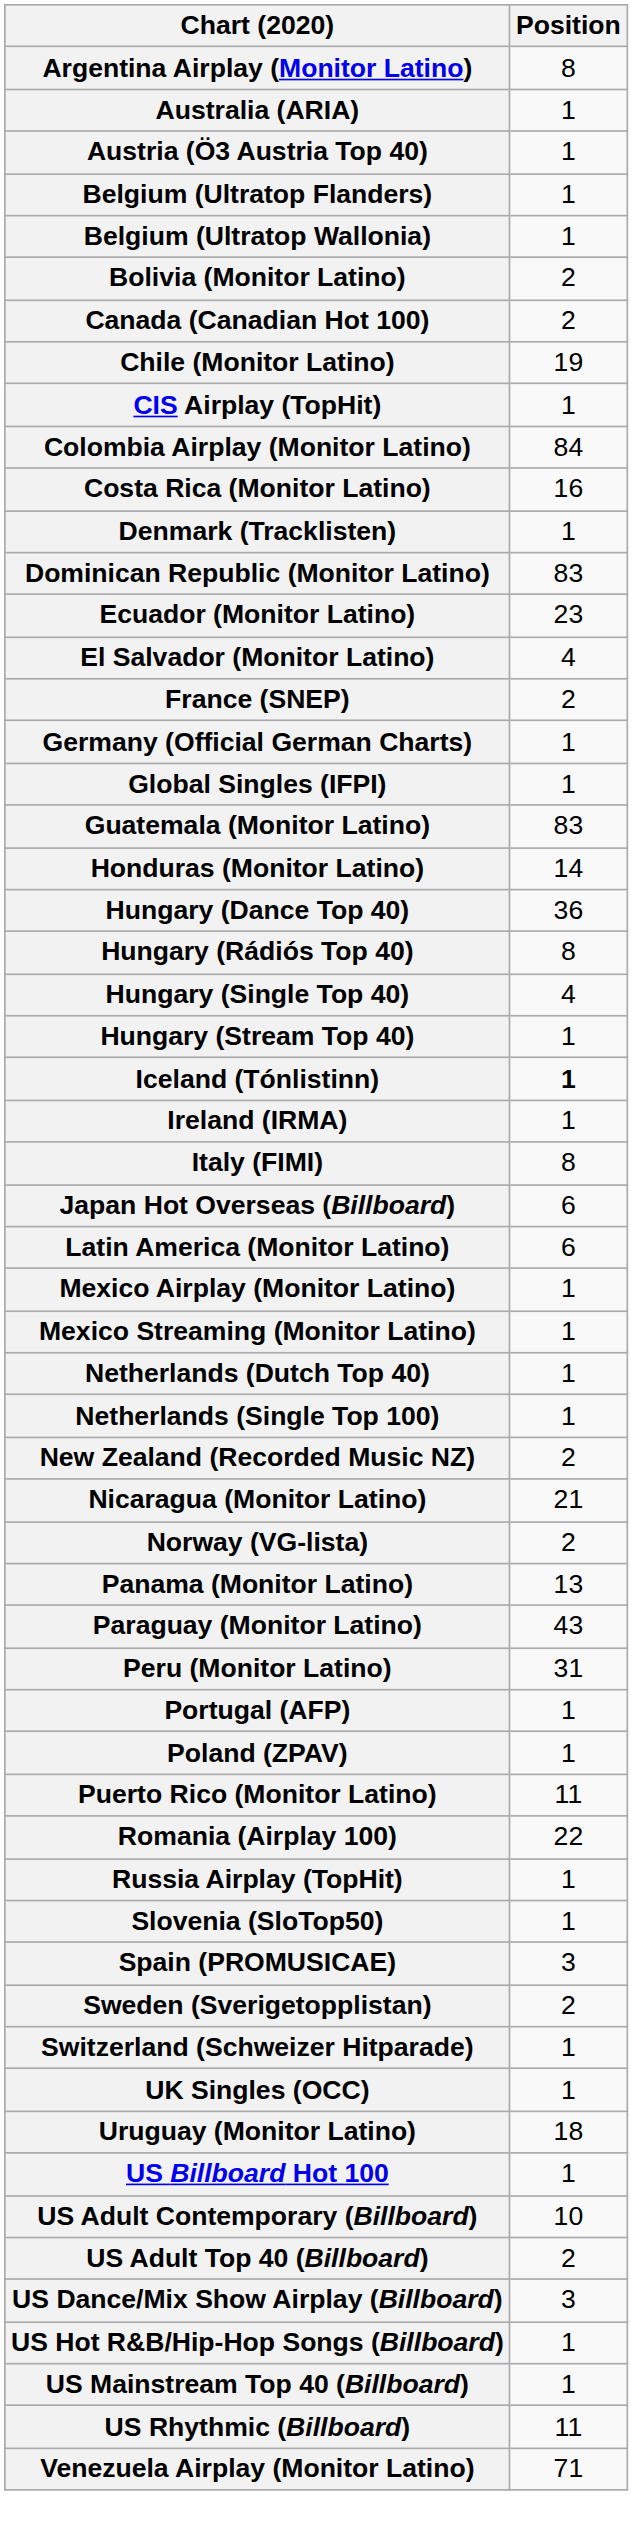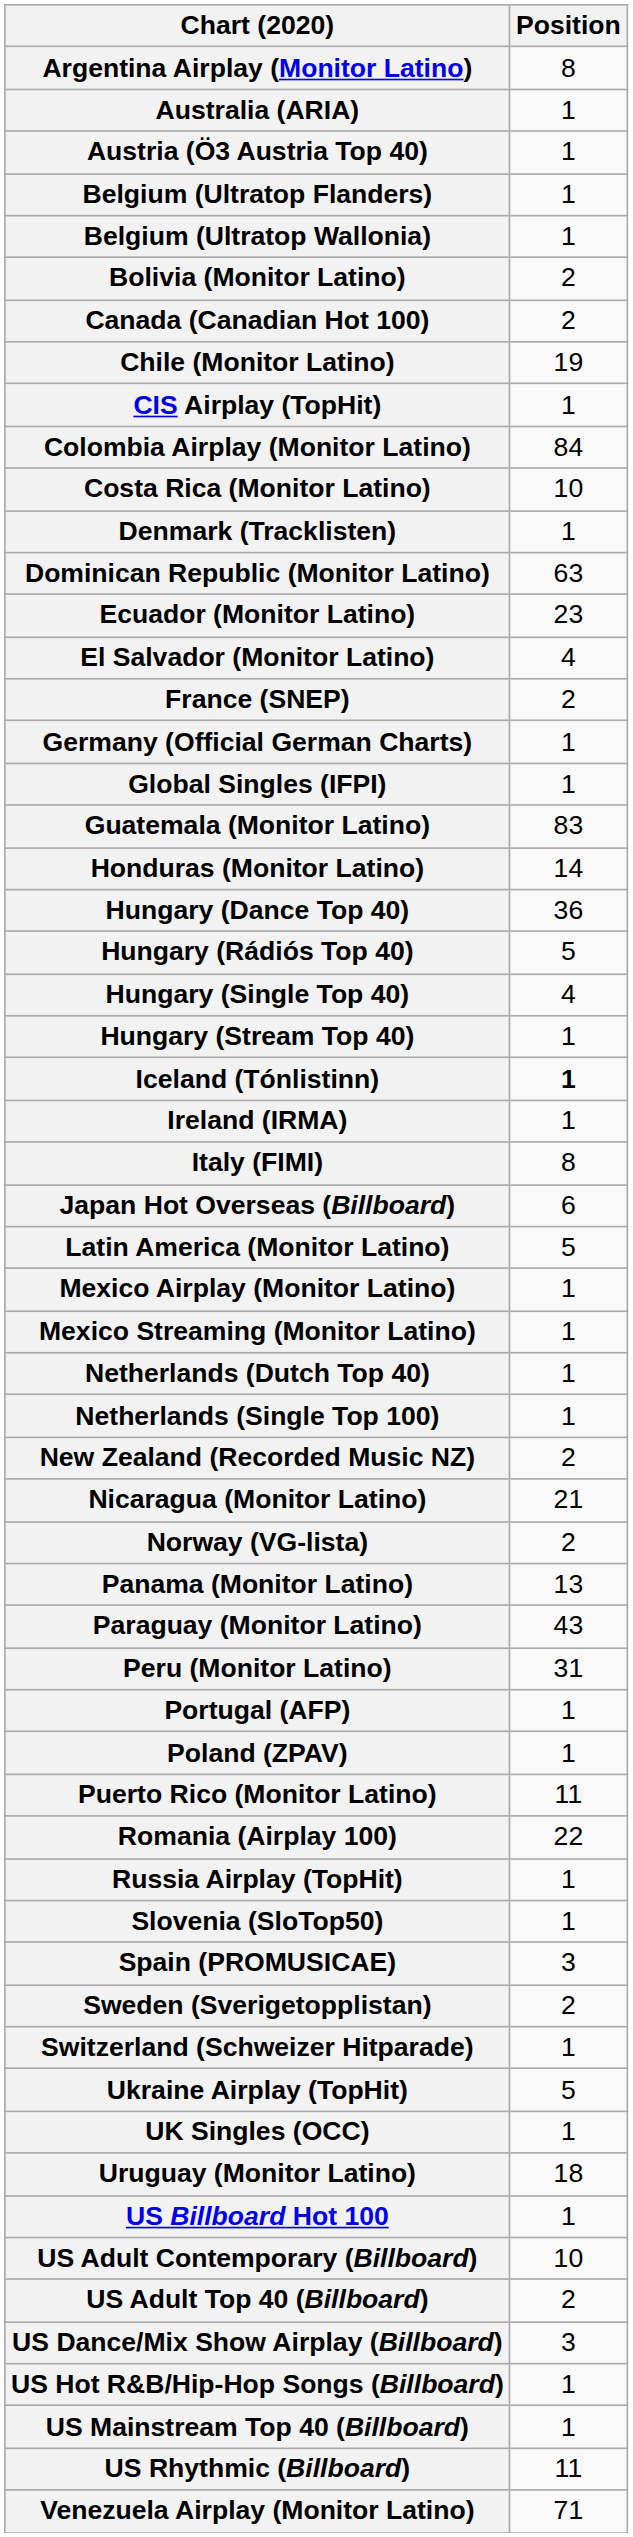Costa Rica (Monitor Latino) | Position: 16 -> 10
Dominican Republic (Monitor Latino) | Position: 83 -> 63
Hungary (Rádiós Top 40) | Position: 8 -> 5
Latin America (Monitor Latino) | Position: 6 -> 5
+ row: Ukraine Airplay (TopHit) | 5
